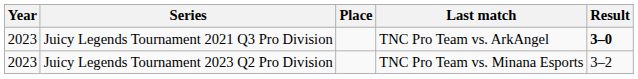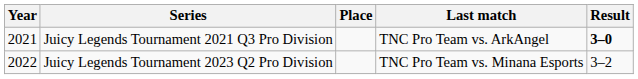Juicy Legends Tournament 2021 Q3 Pro Division | Year: 2023 -> 2021
Juicy Legends Tournament 2023 Q2 Pro Division | Year: 2023 -> 2022
